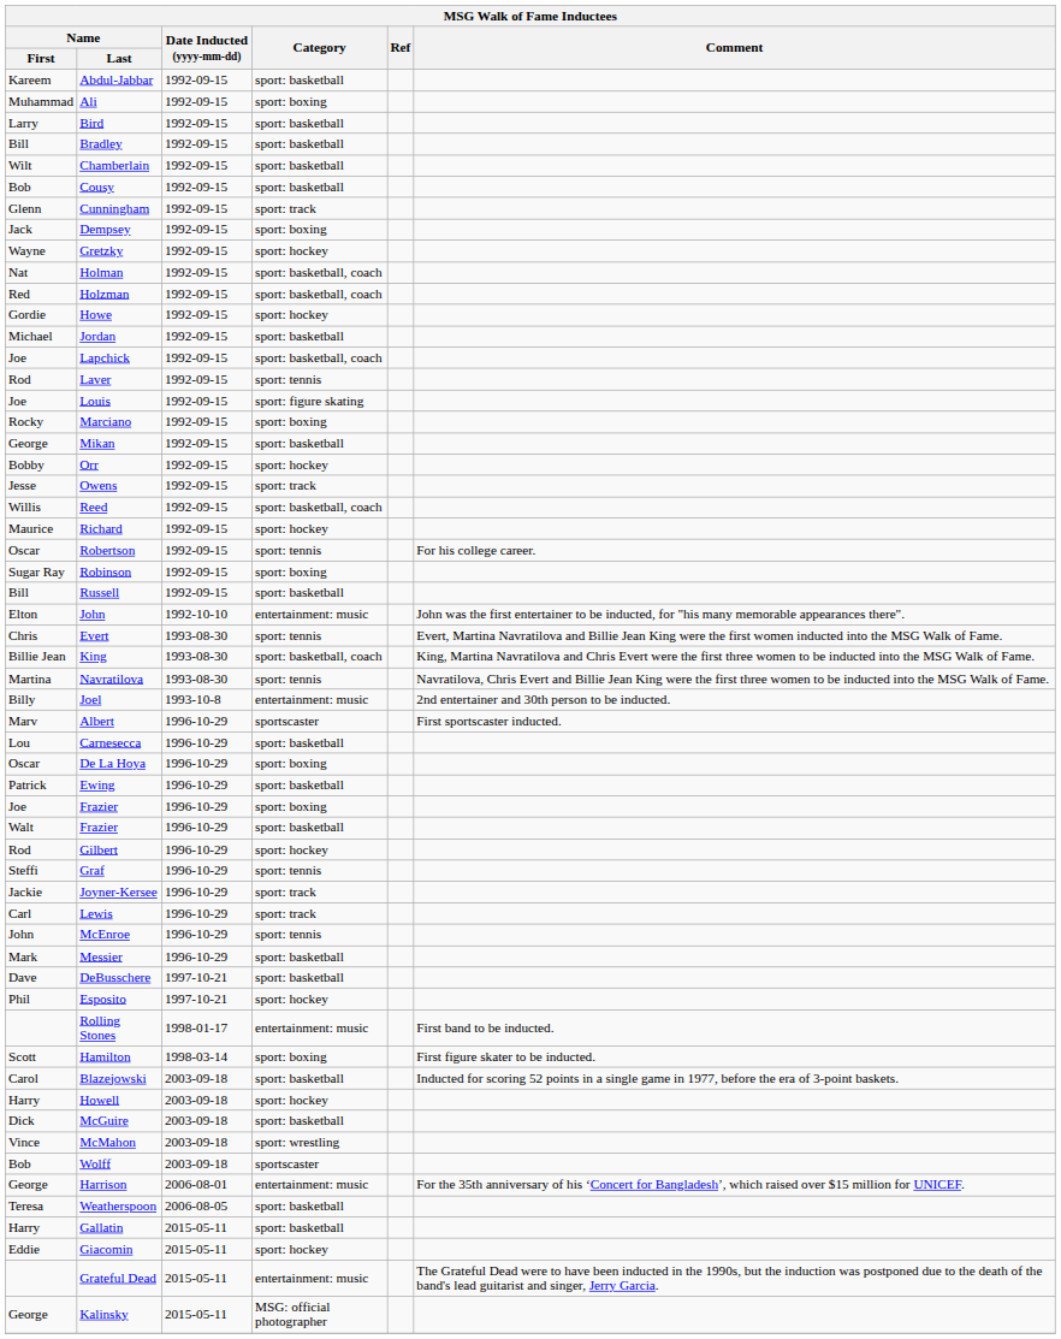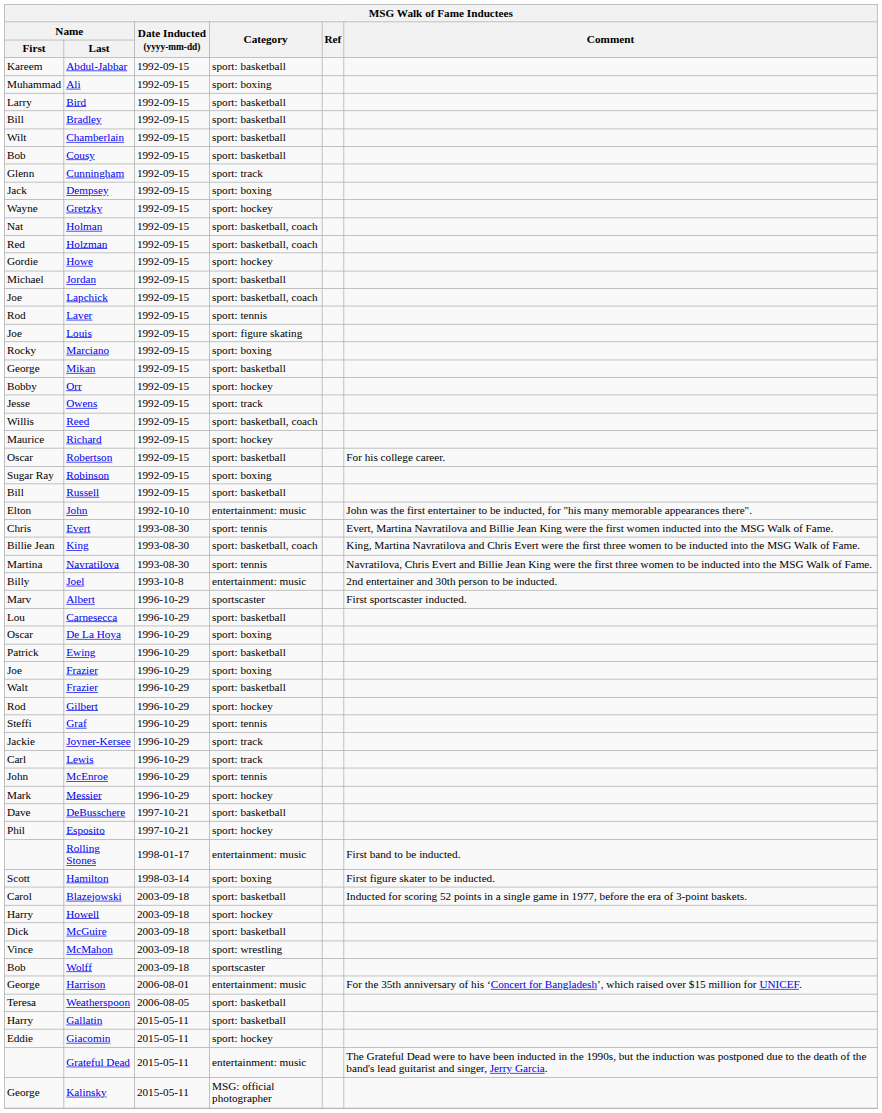Robertson | Category: sport: tennis -> sport: basketball
Messier | Category: sport: basketball -> sport: hockey
